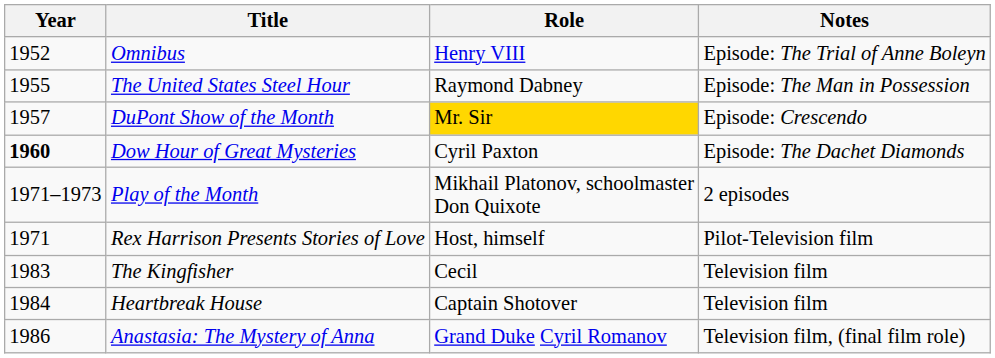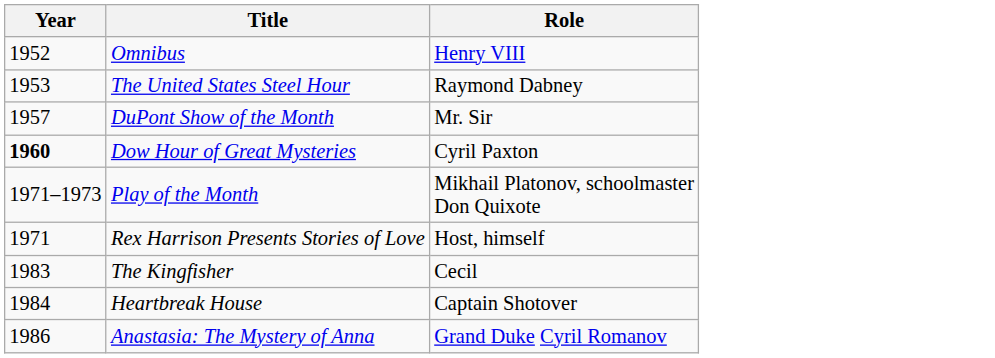- column: Notes | Episode: The Trial of Anne Boleyn | Episode: The Man in Possession | Episode: Crescendo | Episode: The Dachet Diamonds | 2 episodes | Pilot-Television film | Television film | Television film | Television film, (final film role)
The United States Steel Hour | Year: 1955 -> 1953
DuPont Show of the Month | Role: gold background -> no background
